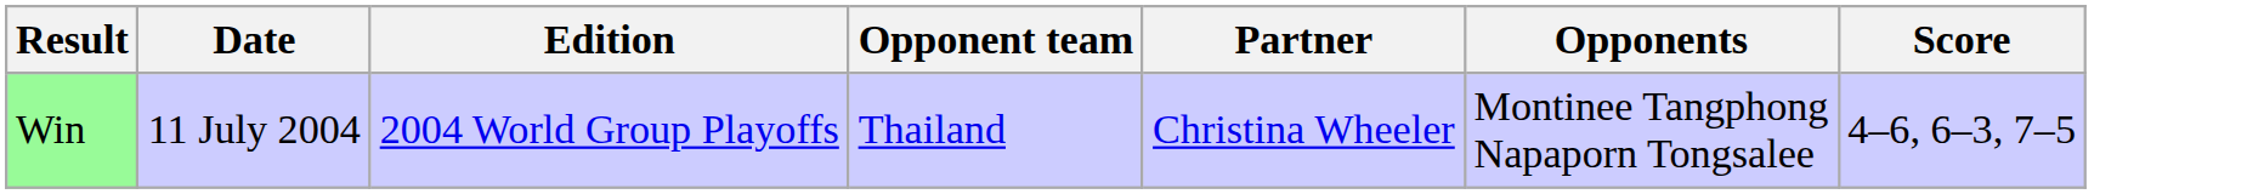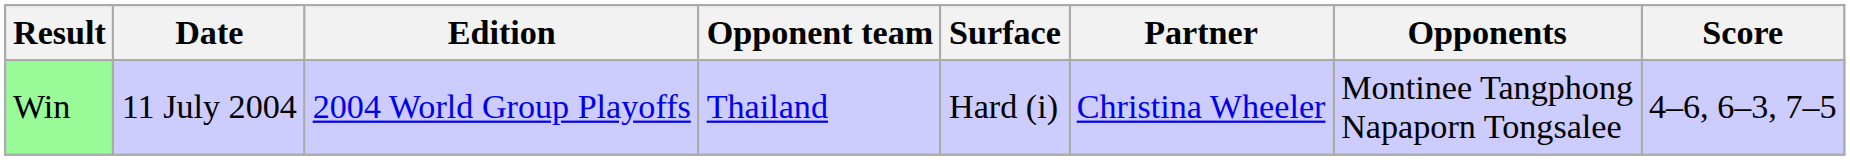+ column: Surface | Hard (i)
